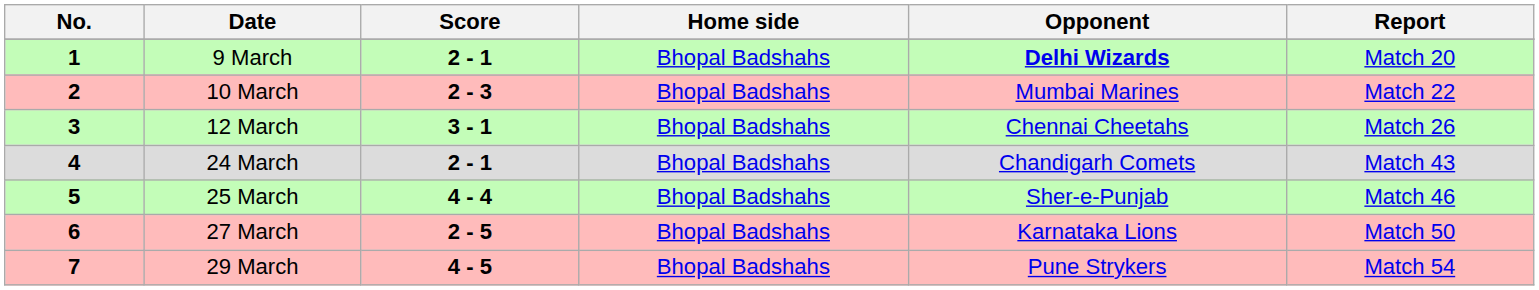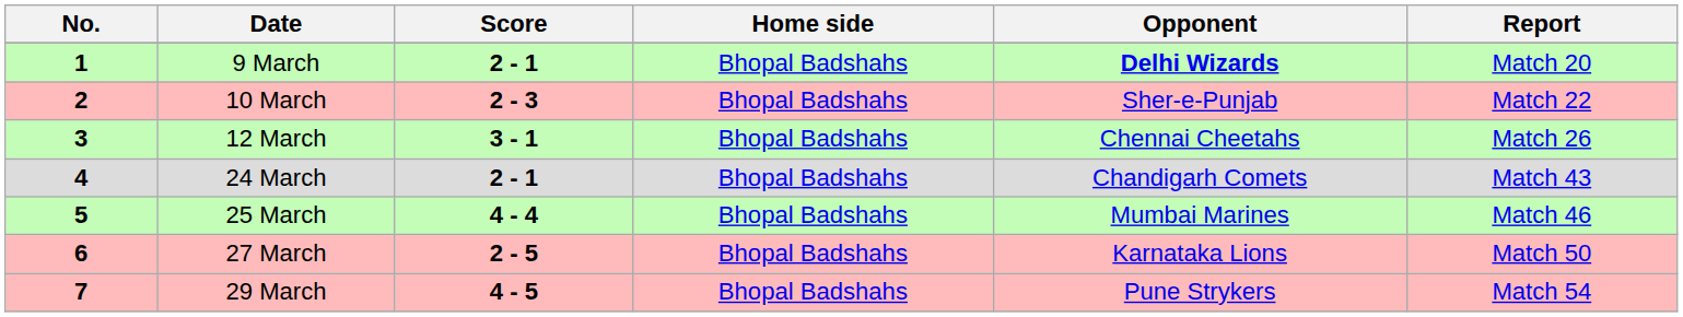10 March | Opponent: Mumbai Marines -> Sher-e-Punjab
25 March | Opponent: Sher-e-Punjab -> Mumbai Marines
